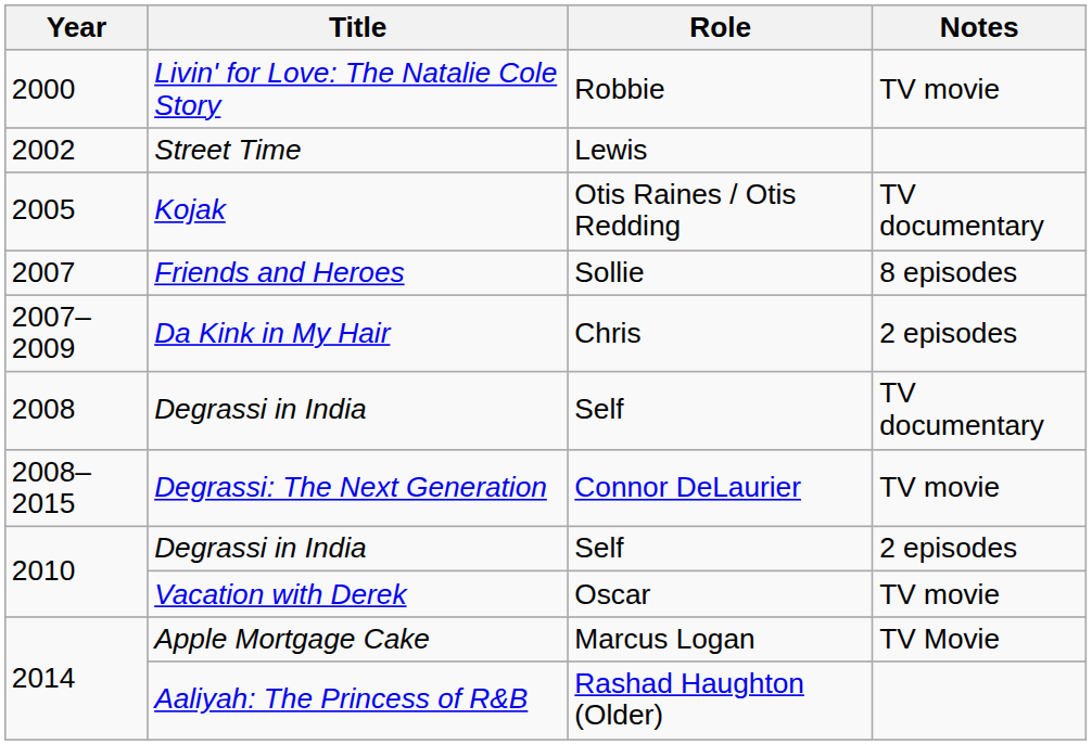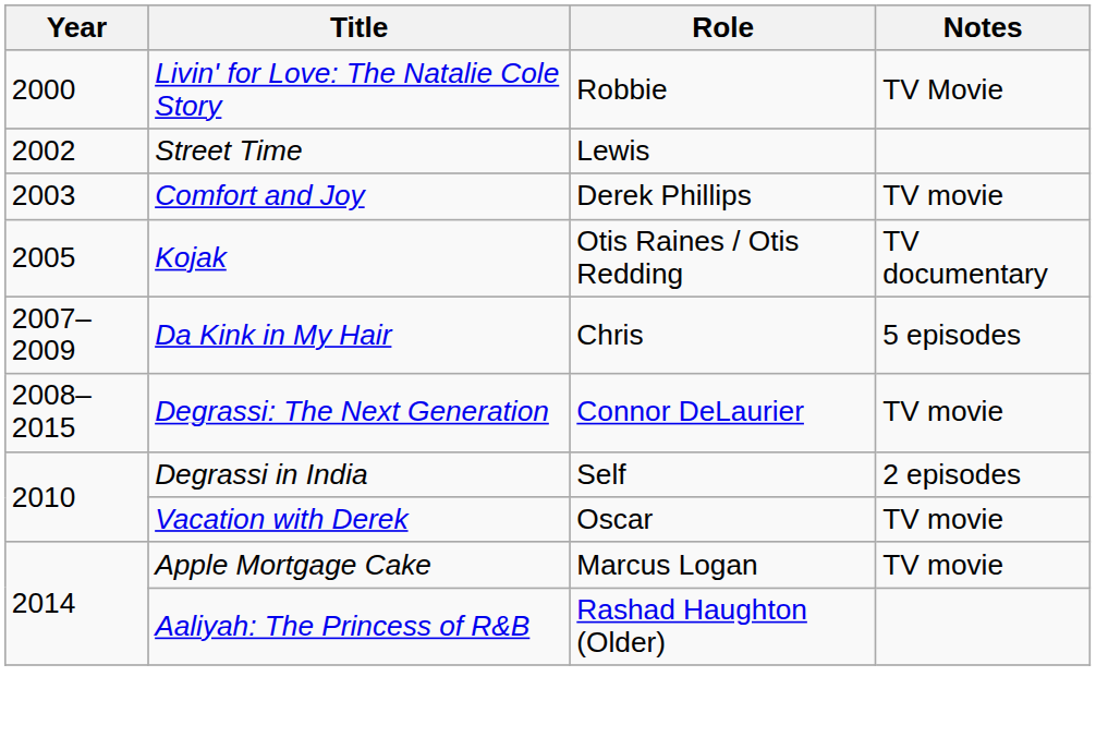Livin' for Love: The Natalie Cole Story | Notes: TV movie -> TV Movie
+ row: 2003 | Comfort and Joy | Derek Phillips | TV movie
- row: 2007 | Friends and Heroes | Sollie | 8 episodes
Da Kink in My Hair | Notes: 2 episodes -> 5 episodes
- row: 2008 | Degrassi in India | Self | TV documentary
Apple Mortgage Cake | Notes: TV Movie -> TV movie
